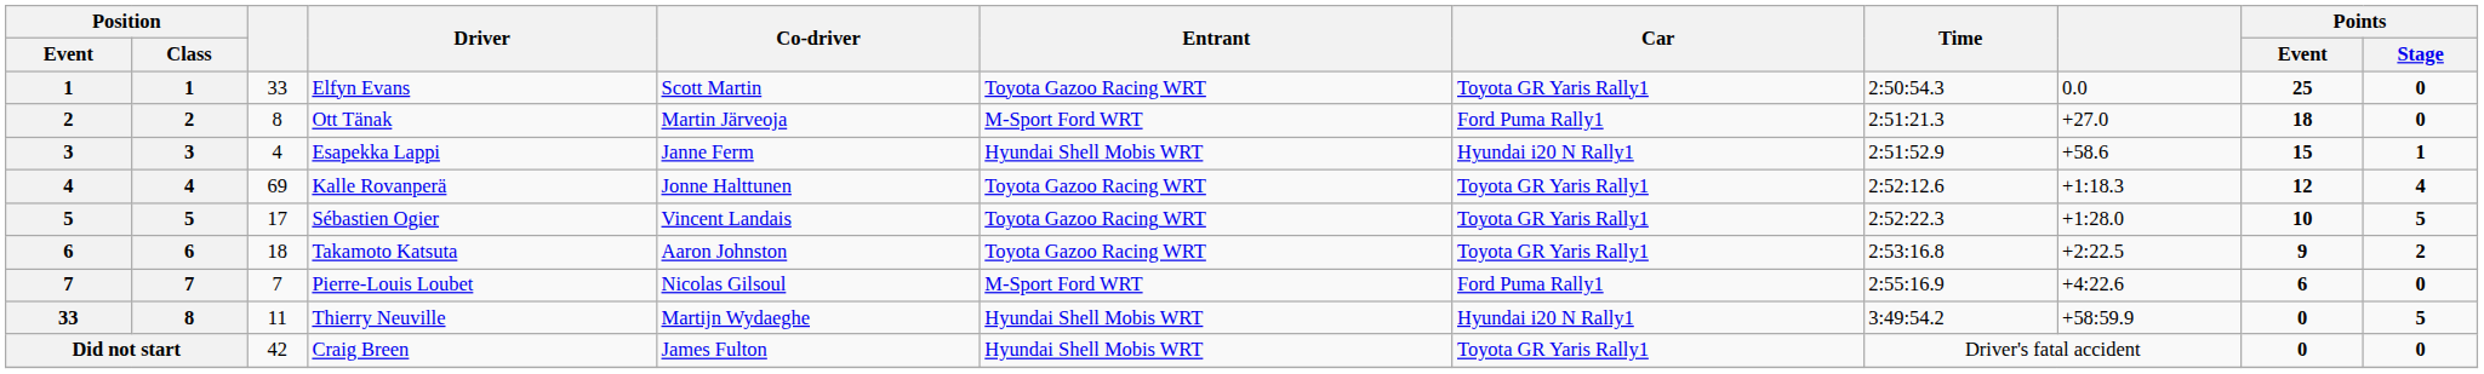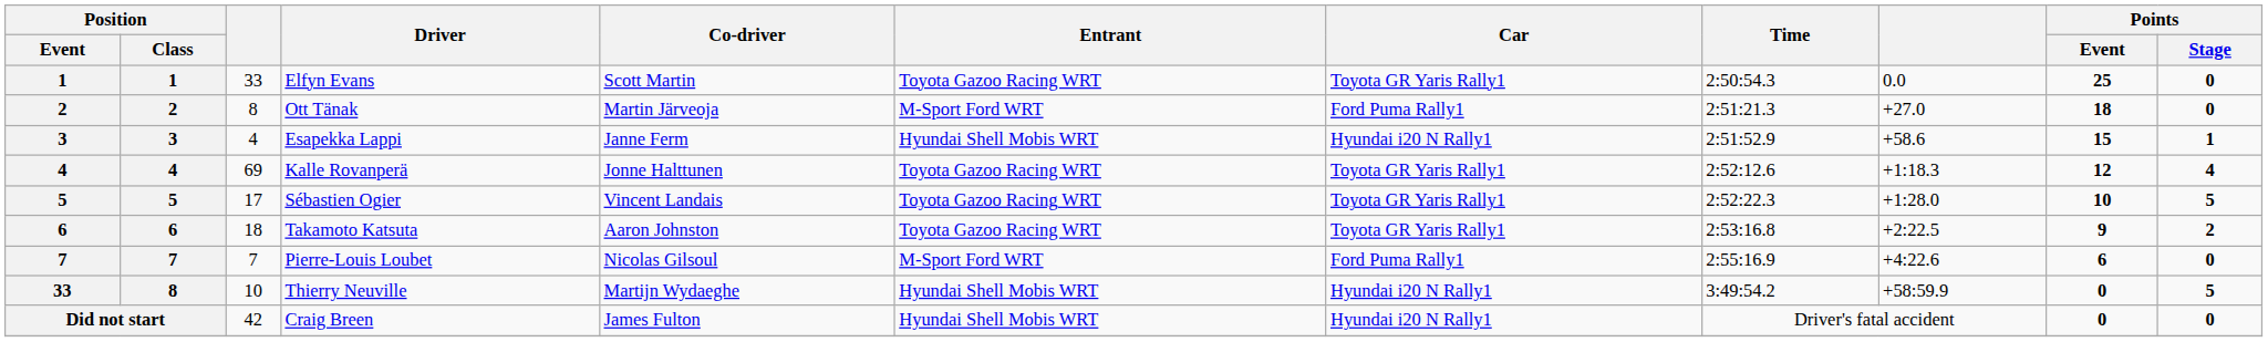Thierry Neuville | column 3: 11 -> 10
Craig Breen | Car: Toyota GR Yaris Rally1 -> Hyundai i20 N Rally1
